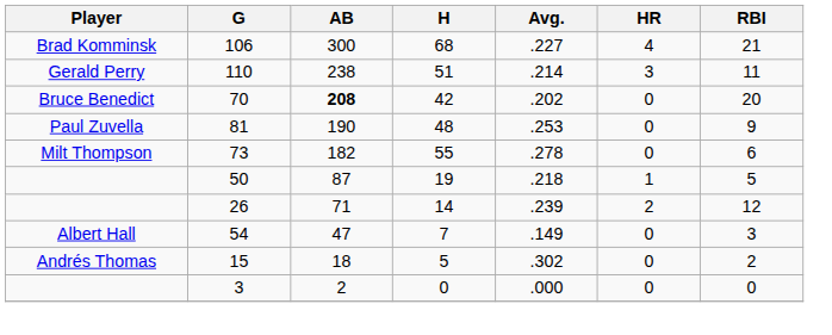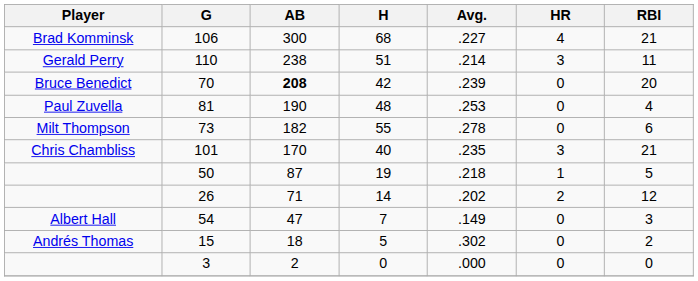70 | Avg.: .202 -> .239
81 | RBI: 9 -> 4
+ row: Chris Chambliss | 101 | 170 | 40 | .235 | 3 | 21
26 | Avg.: .239 -> .202
